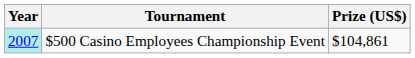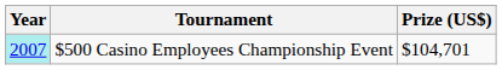$500 Casino Employees Championship Event | Prize (US$): $104,861 -> $104,701
